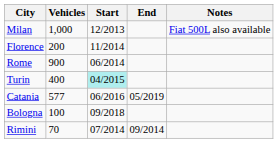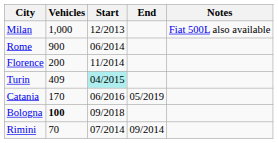rows swapped: Rome <-> Florence
Turin | Vehicles: 400 -> 409
Catania | Vehicles: 577 -> 170
Bologna | Vehicles: normal -> bold
